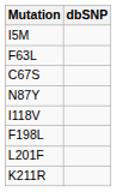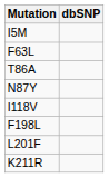- row: C67S
+ row: T86A
